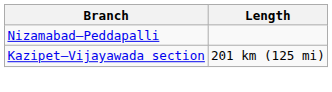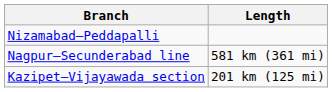+ row: Nagpur–Secunderabad line | 581 km (361 mi)
